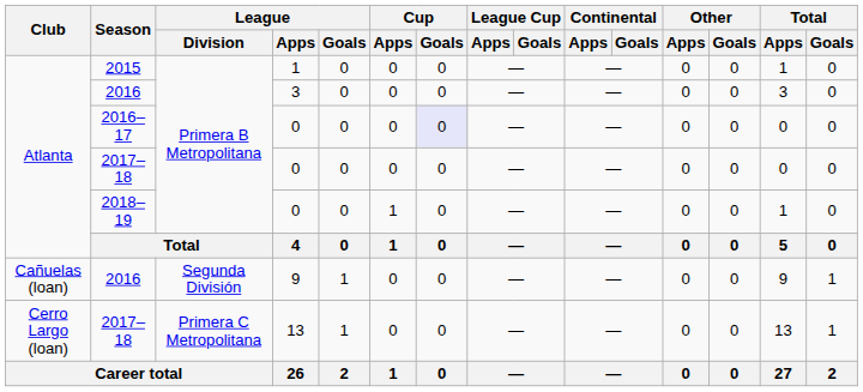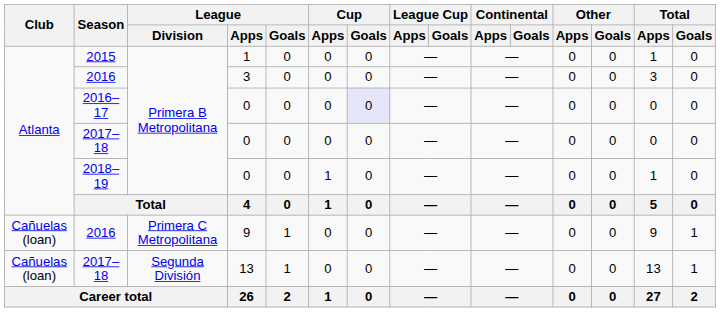2016 / 9 | League / Division: Segunda División -> Primera C Metropolitana
2017–18 / 13 | Club: Cerro Largo (loan) -> Cañuelas (loan)
2017–18 / 13 | League / Division: Primera C Metropolitana -> Segunda División
